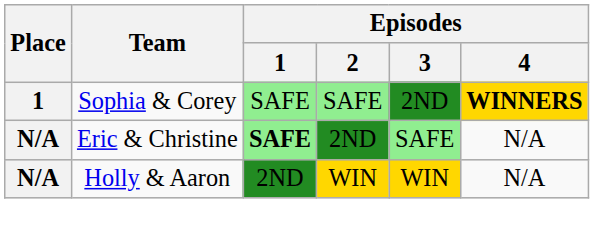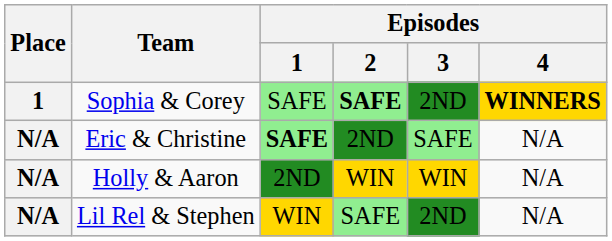Sophia & Corey | Episodes / 2: normal -> bold
+ row: N/A | Lil Rel & Stephen | WIN | SAFE | 2ND | N/A
